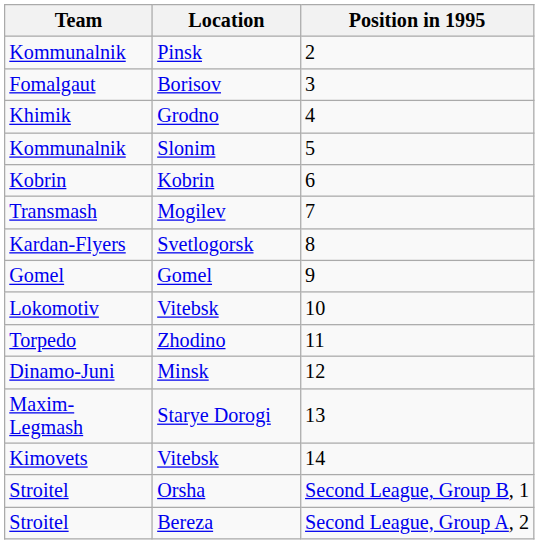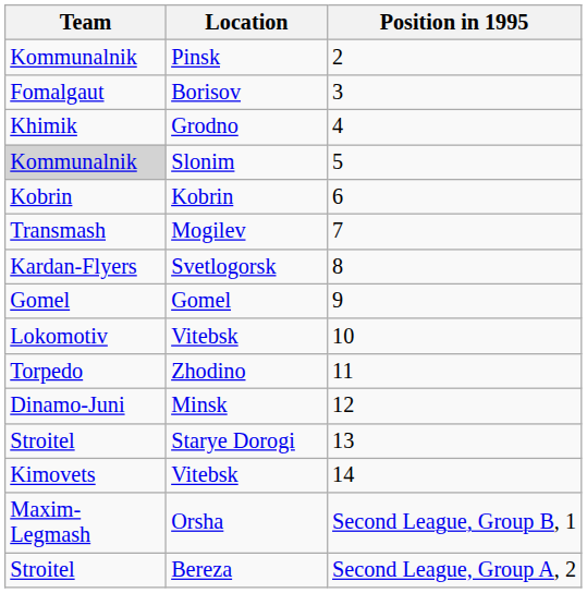Slonim | Team: no background -> lightgrey background
Starye Dorogi | Team: Maxim-Legmash -> Stroitel
Orsha | Team: Stroitel -> Maxim-Legmash
